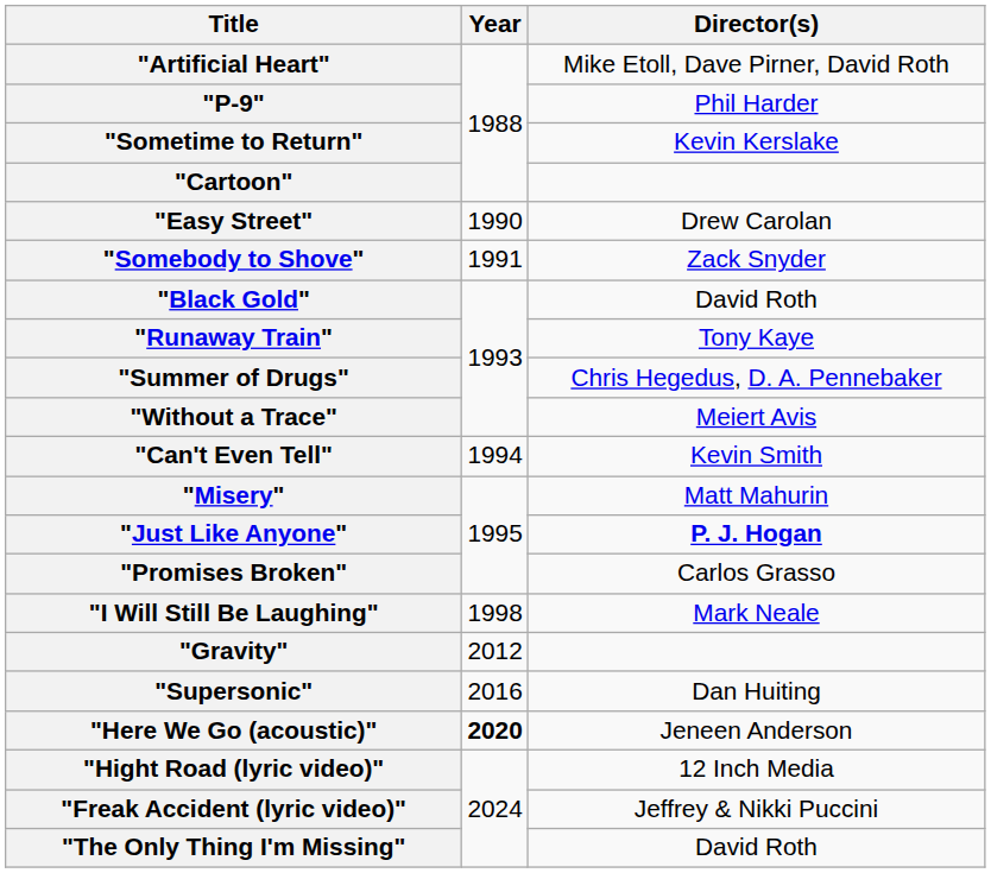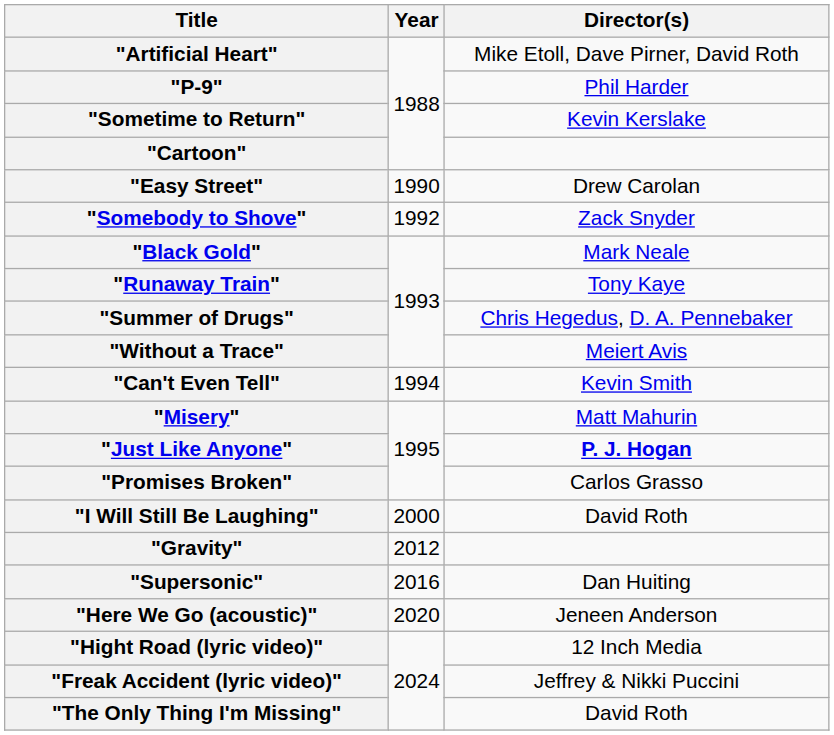"Somebody to Shove" | Year: 1991 -> 1992
"Black Gold" | Director(s): David Roth -> Mark Neale
"I Will Still Be Laughing" | Year: 1998 -> 2000
"I Will Still Be Laughing" | Director(s): Mark Neale -> David Roth
"Here We Go (acoustic)" | Year: bold -> normal
